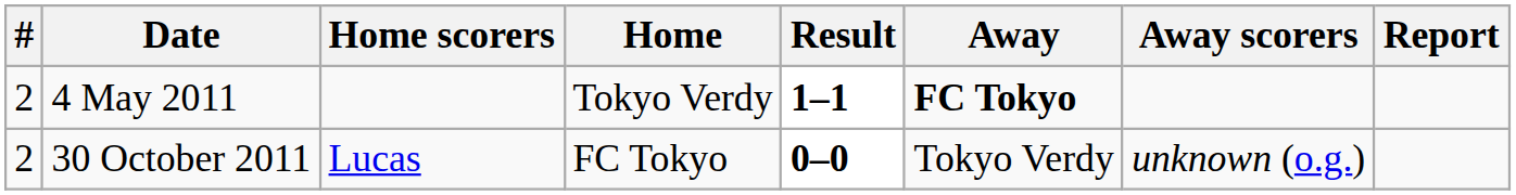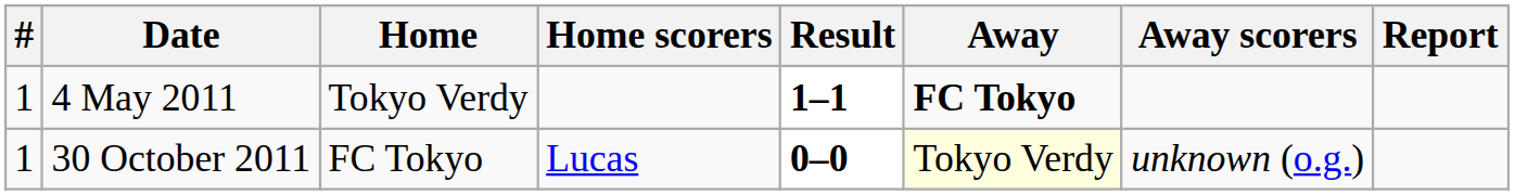columns swapped: Home scorers <-> Home
4 May 2011 | #: 2 -> 1
30 October 2011 | #: 2 -> 1
30 October 2011 | Away: no background -> lightyellow background
